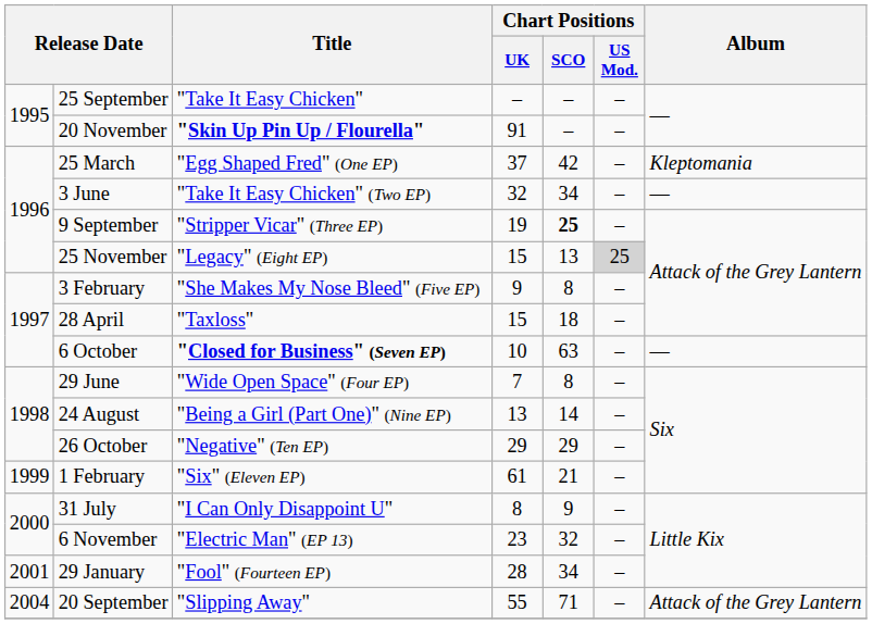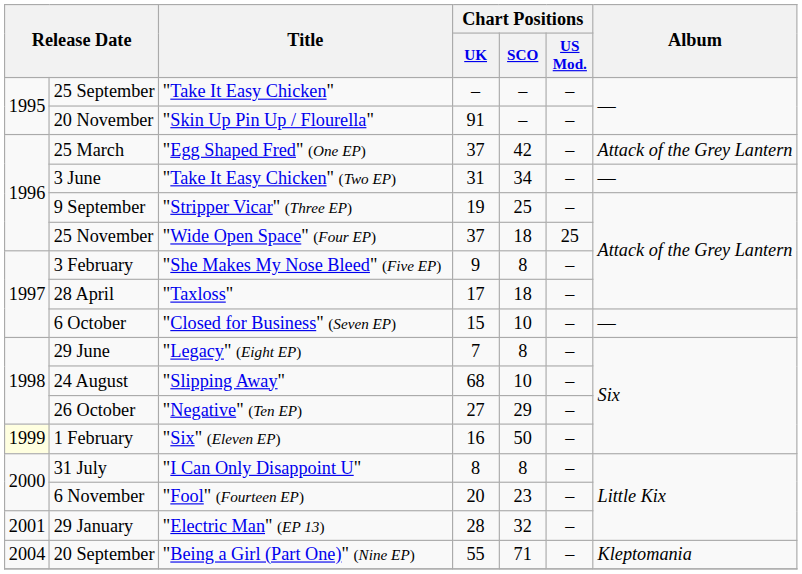20 November | Title: bold -> normal
25 March | Album: Kleptomania -> Attack of the Grey Lantern
3 June | Chart Positions / UK: 32 -> 31
9 September | Chart Positions / SCO: bold -> normal
25 November | Title: "Legacy" (Eight EP) -> "Wide Open Space" (Four EP)
25 November | Chart Positions / UK: 15 -> 37
25 November | Chart Positions / SCO: 13 -> 18
25 November | Chart Positions / US Mod.: lightgrey background -> no background
28 April | Chart Positions / UK: 15 -> 17
6 October | Title: bold -> normal
6 October | Chart Positions / UK: 10 -> 15
6 October | Chart Positions / SCO: 63 -> 10
29 June | Title: "Wide Open Space" (Four EP) -> "Legacy" (Eight EP)
24 August | Title: "Being a Girl (Part One)" (Nine EP) -> "Slipping Away"
24 August | Chart Positions / UK: 13 -> 68
24 August | Chart Positions / SCO: 14 -> 10
26 October | Chart Positions / UK: 29 -> 27
1 February | column 1: no background -> lightyellow background
1 February | Chart Positions / UK: 61 -> 16
1 February | Chart Positions / SCO: 21 -> 50
31 July | Chart Positions / SCO: 9 -> 8
6 November | Title: "Electric Man" (EP 13) -> "Fool" (Fourteen EP)
6 November | Chart Positions / UK: 23 -> 20
6 November | Chart Positions / SCO: 32 -> 23
29 January | Title: "Fool" (Fourteen EP) -> "Electric Man" (EP 13)
29 January | Chart Positions / SCO: 34 -> 32
20 September | Title: "Slipping Away" -> "Being a Girl (Part One)" (Nine EP)
20 September | Album: Attack of the Grey Lantern -> Kleptomania
